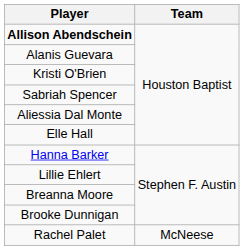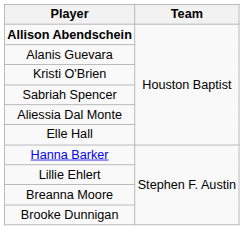- row: Rachel Palet | McNeese
